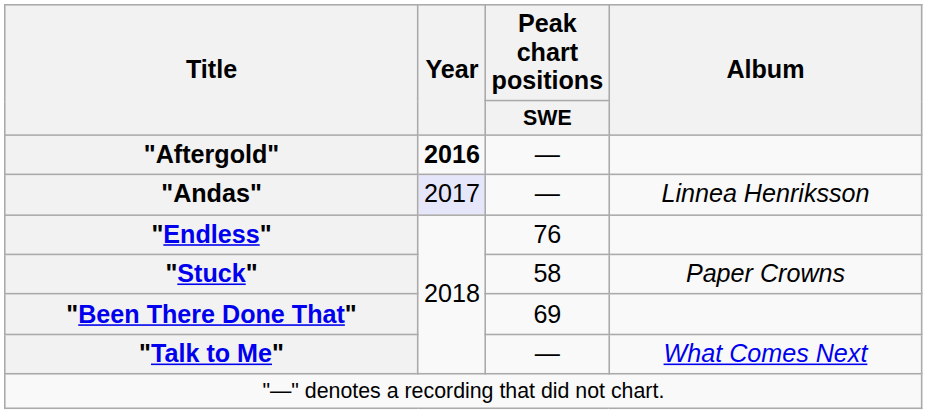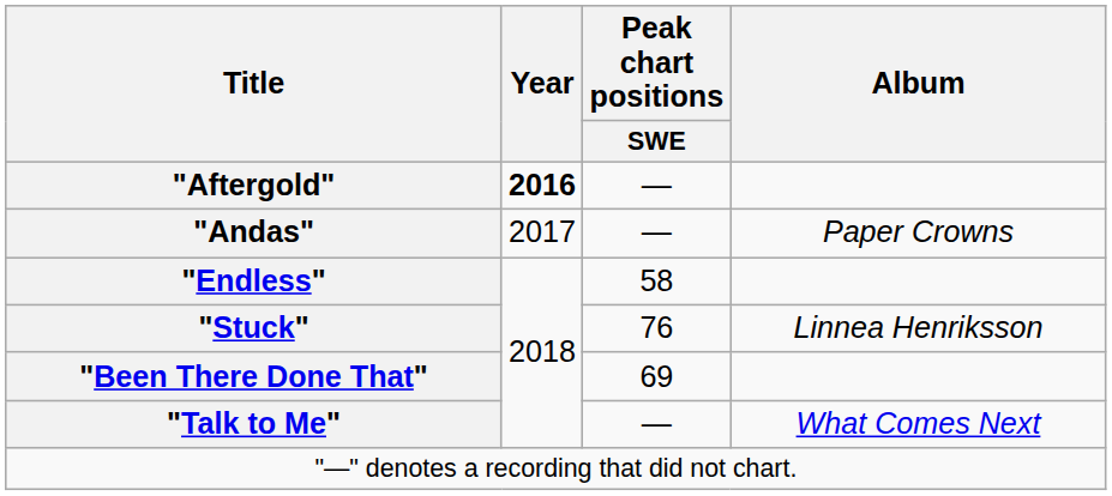"Andas" | Year: lavender background -> no background
"Andas" | Album: Linnea Henriksson -> Paper Crowns
"Endless" | Peak chart positions / SWE: 76 -> 58
"Stuck" | Peak chart positions / SWE: 58 -> 76
"Stuck" | Album: Paper Crowns -> Linnea Henriksson
